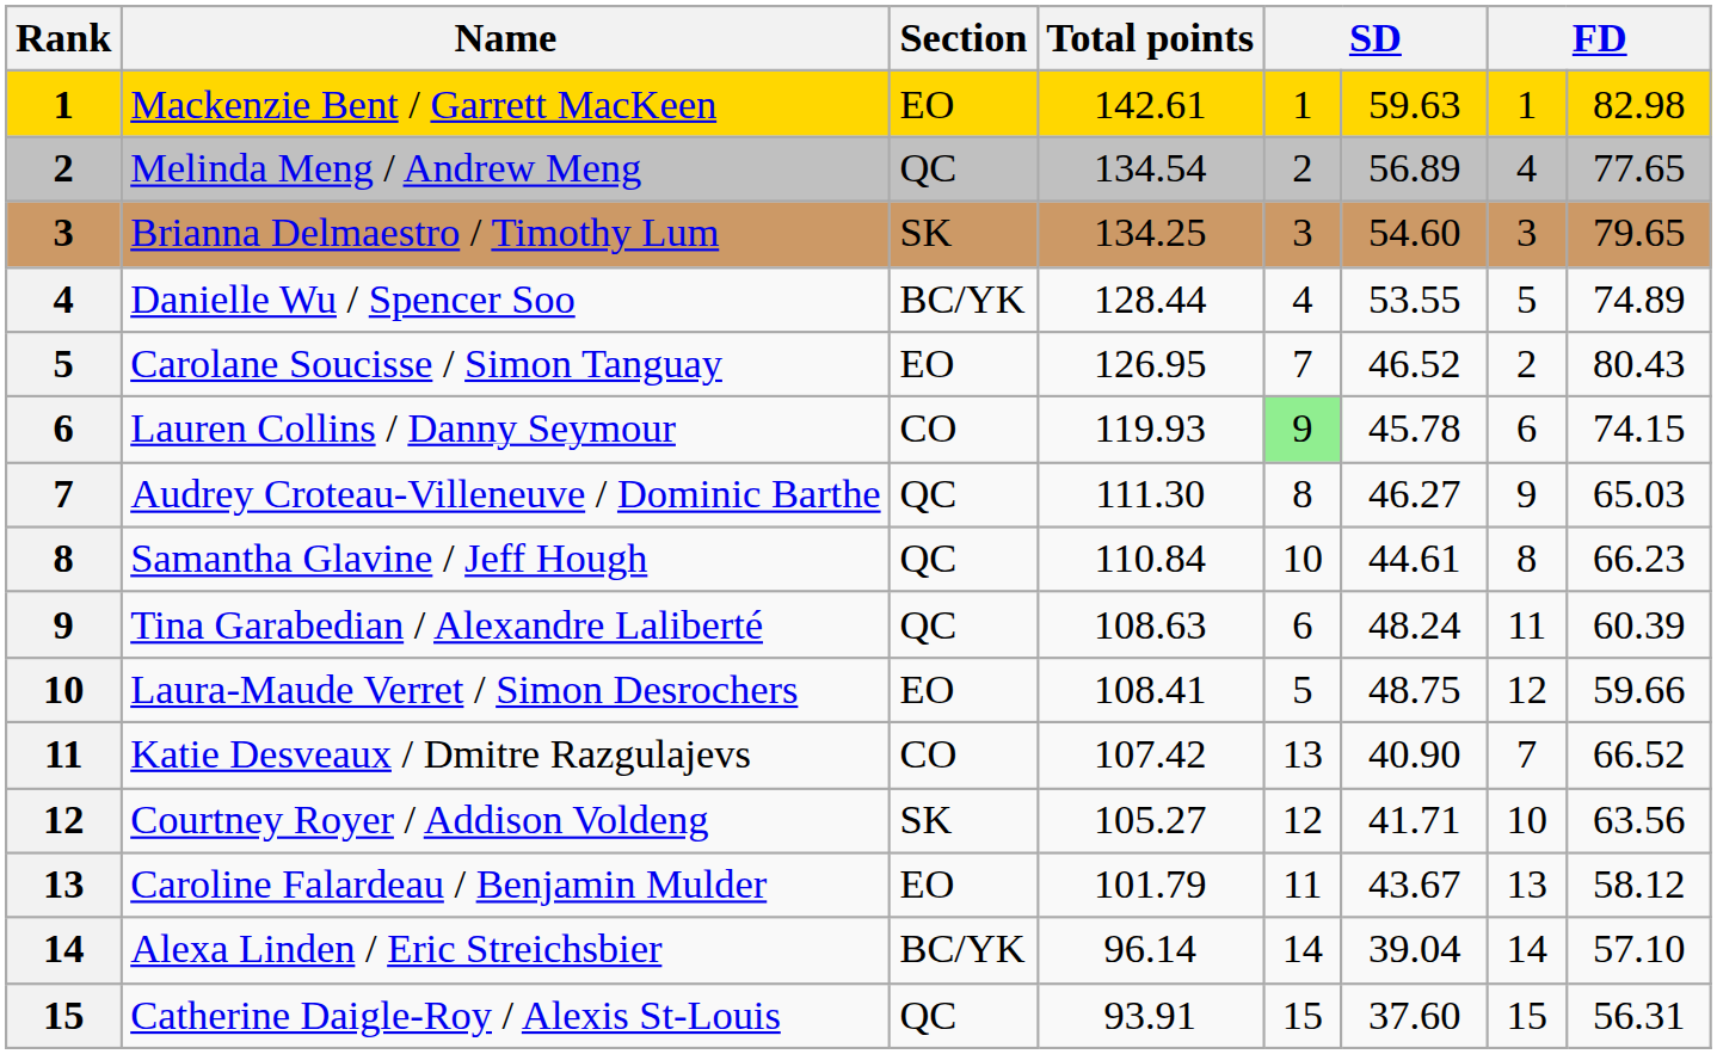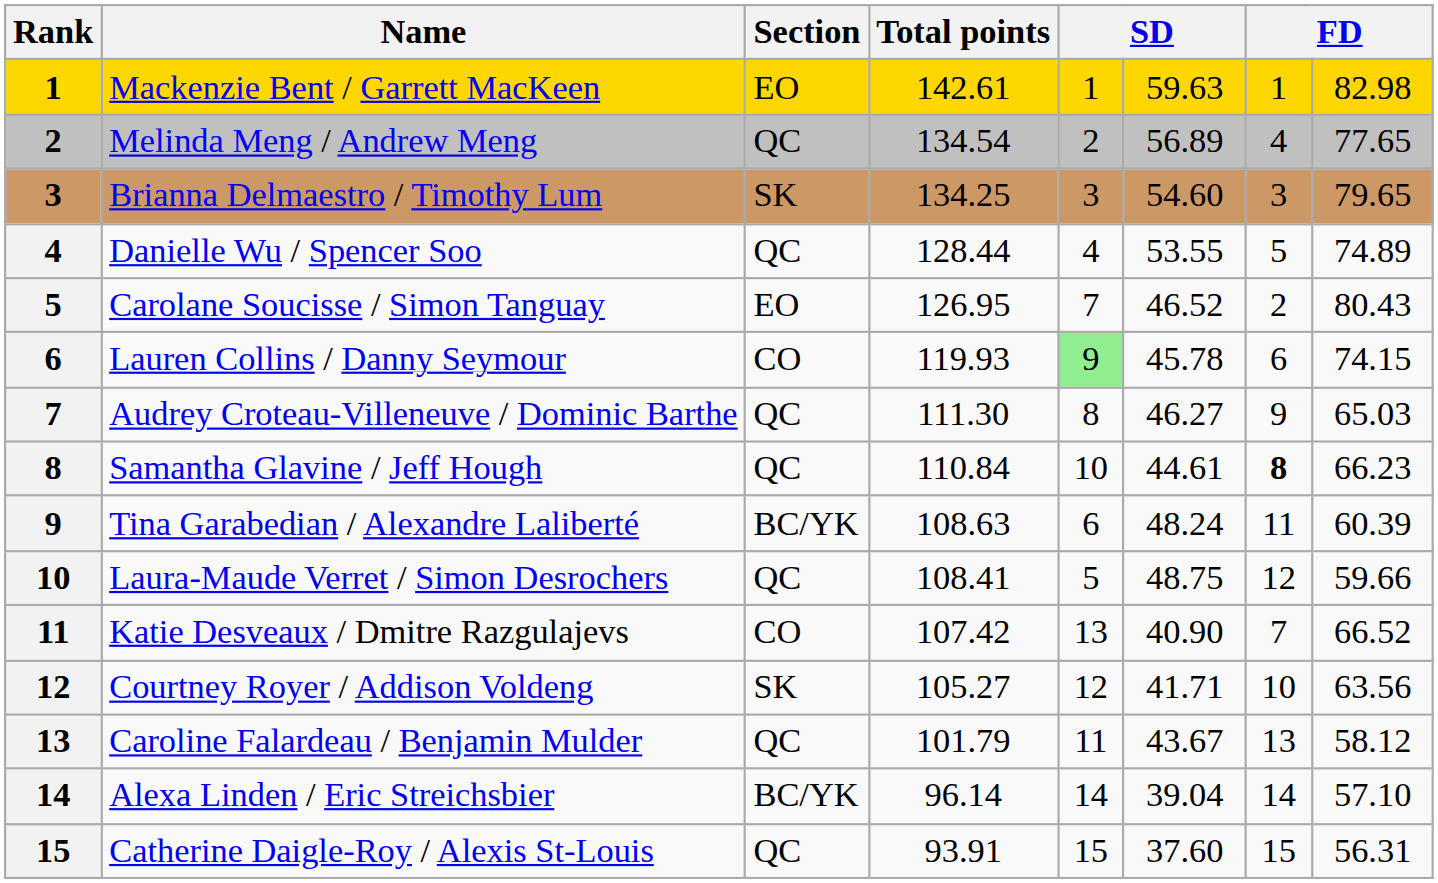Danielle Wu / Spencer Soo | Section: BC/YK -> QC
Samantha Glavine / Jeff Hough | column 7: normal -> bold
Tina Garabedian / Alexandre Laliberté | Section: QC -> BC/YK
Laura-Maude Verret / Simon Desrochers | Section: EO -> QC
Caroline Falardeau / Benjamin Mulder | Section: EO -> QC
